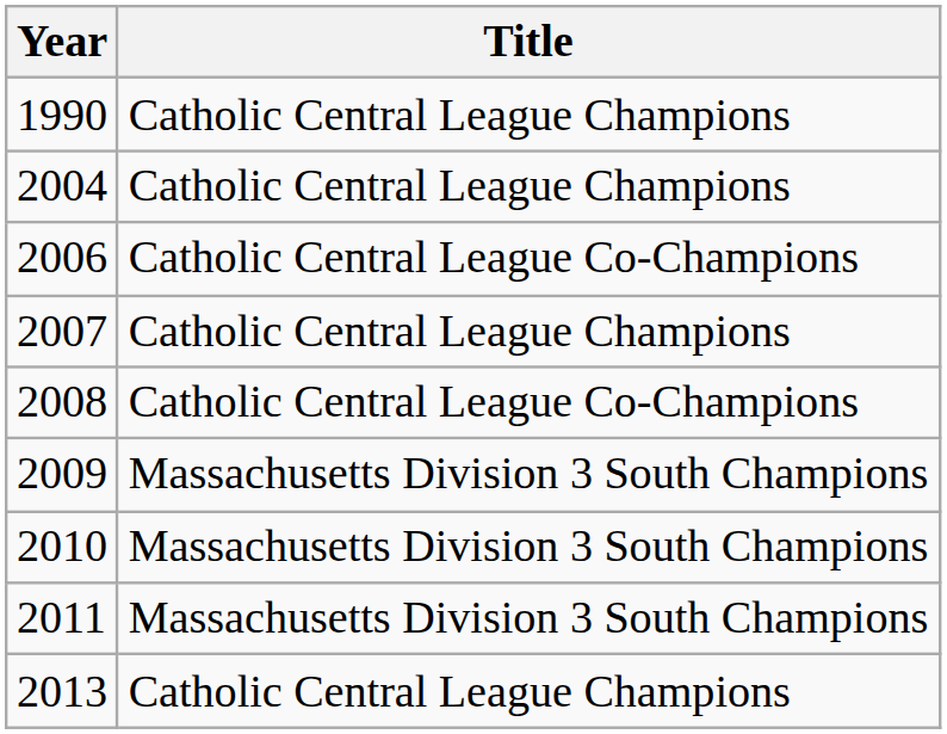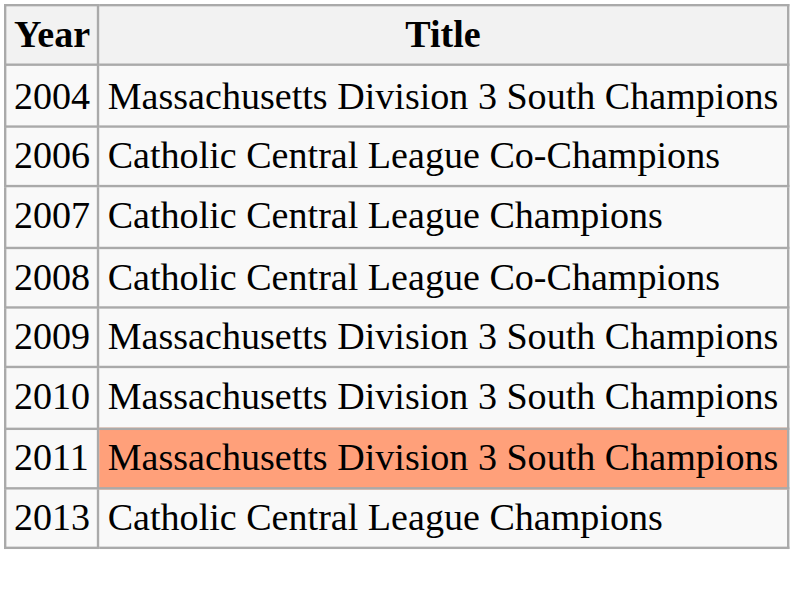- row: 1990 | Catholic Central League Champions
2004 | Title: Catholic Central League Champions -> Massachusetts Division 3 South Champions
2011 | Title: no background -> lightsalmon background
